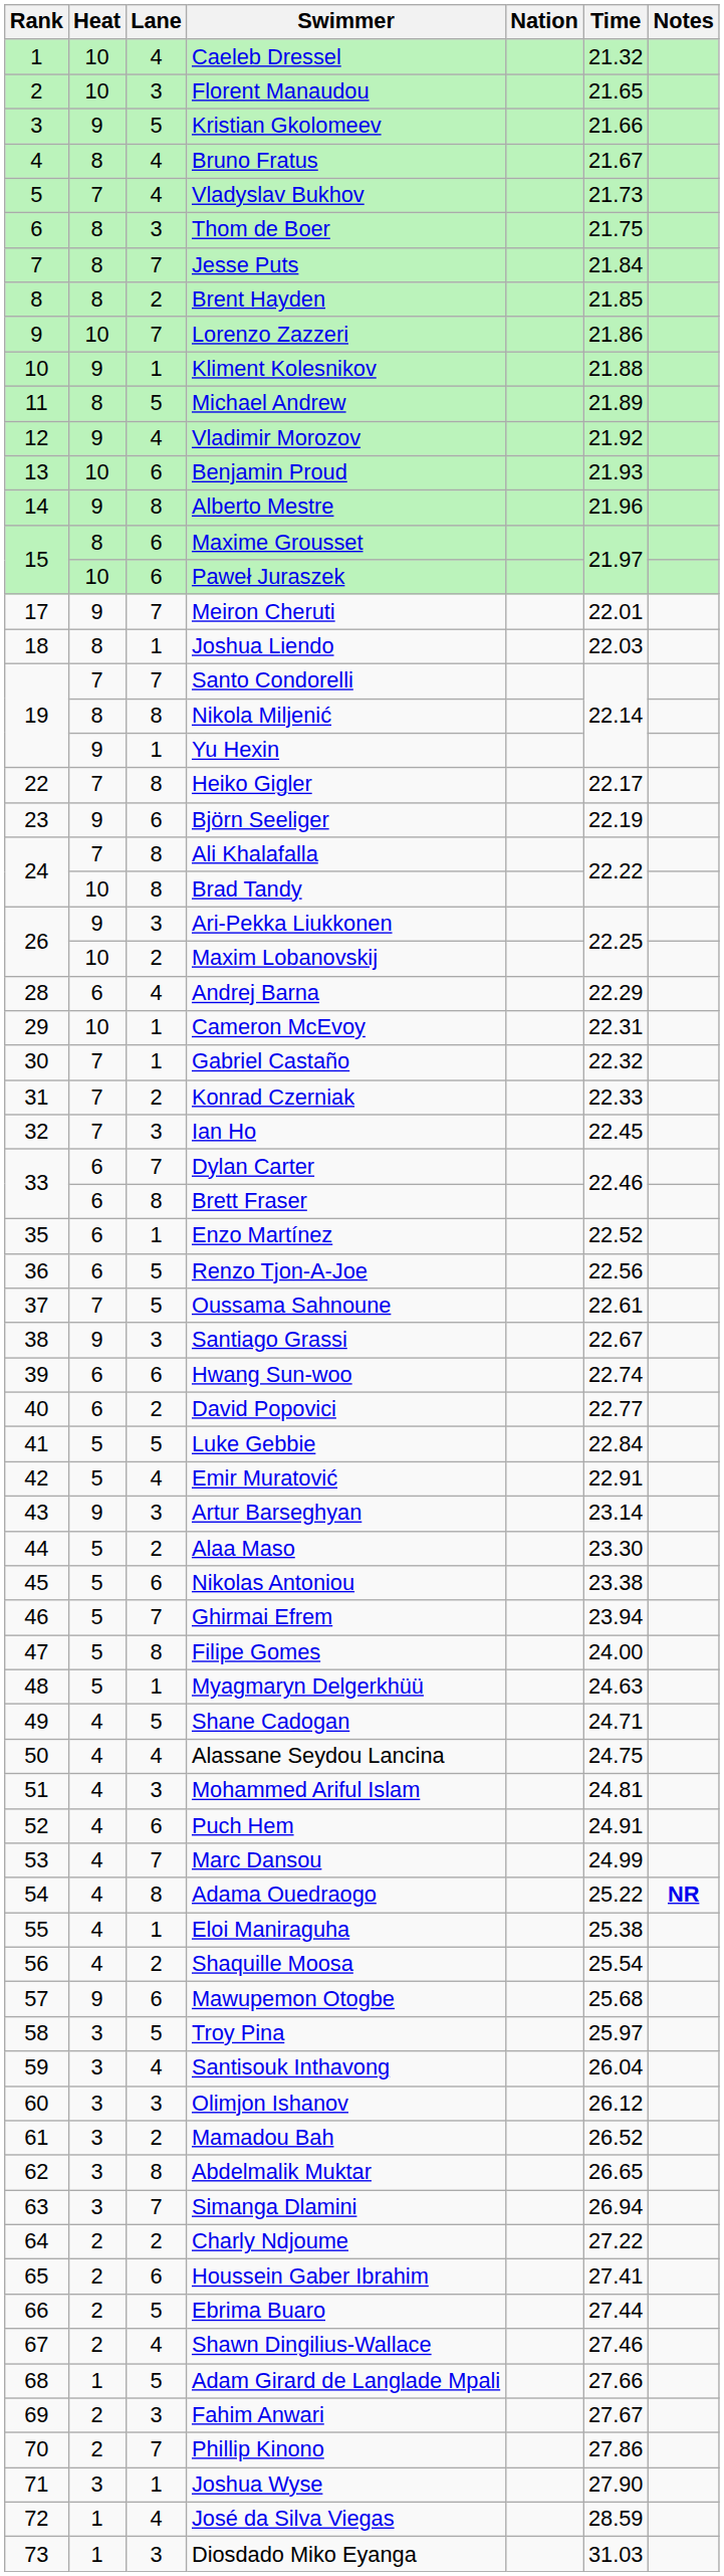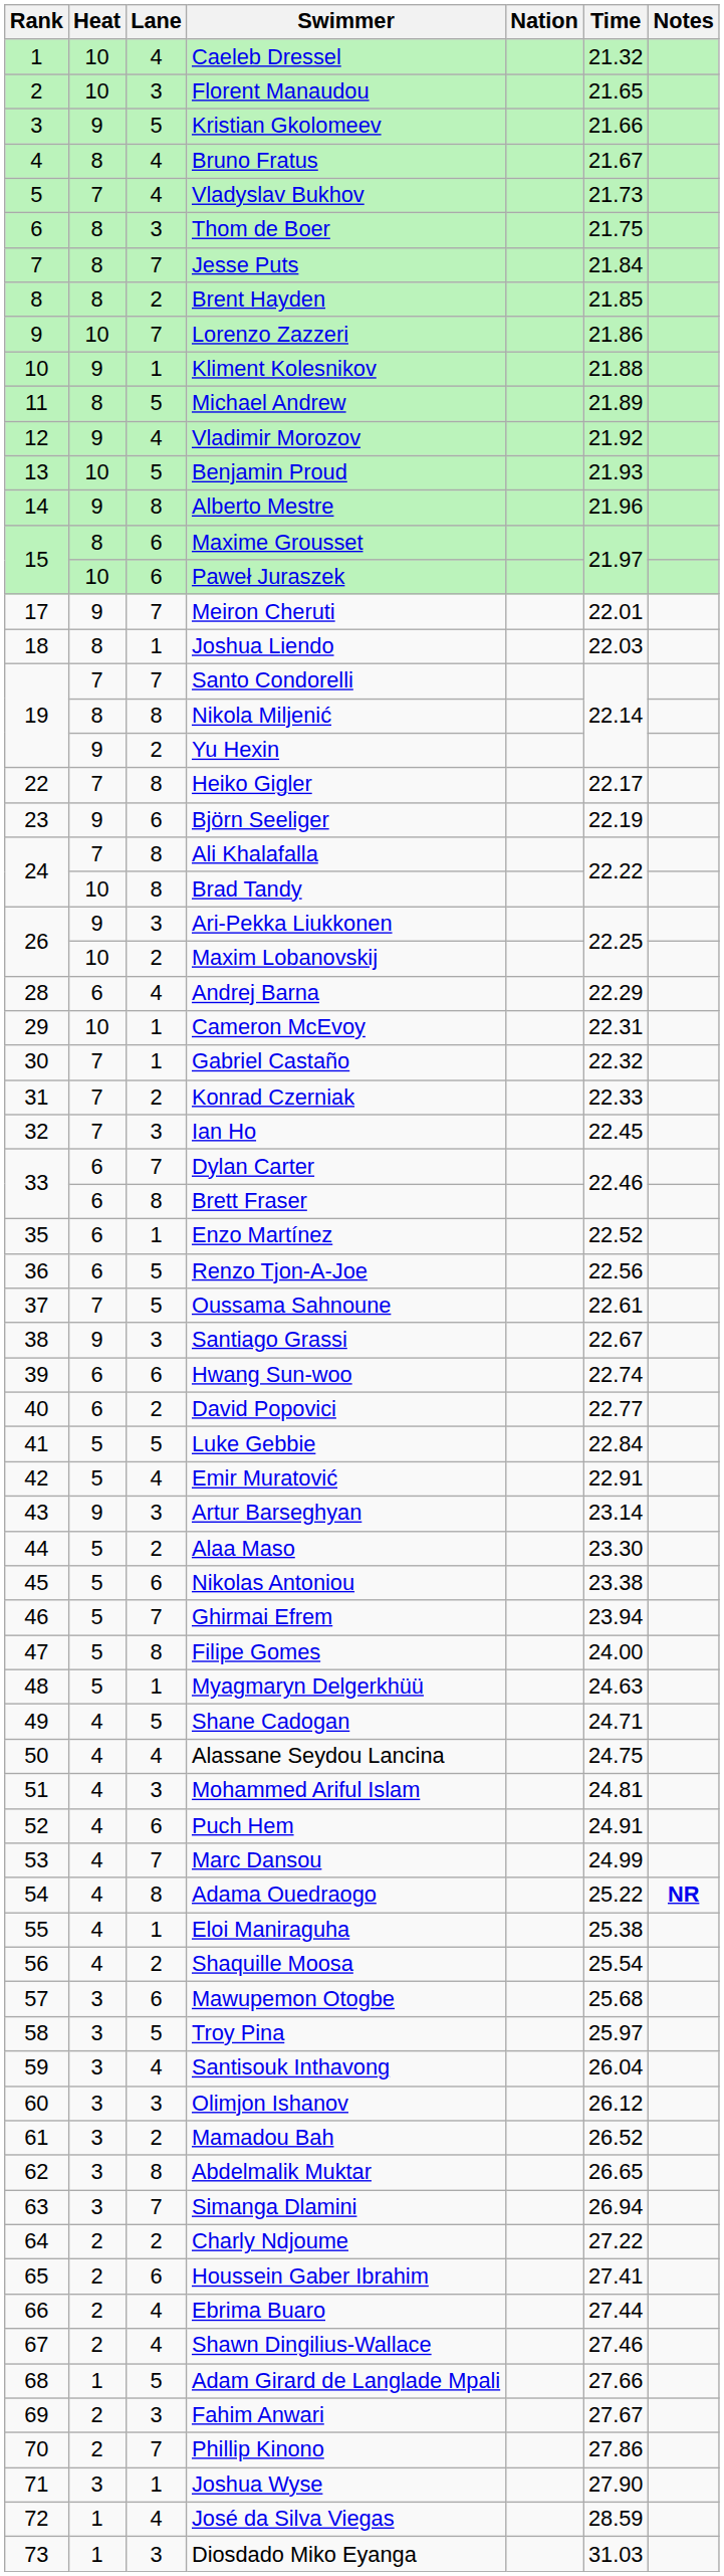Benjamin Proud | Lane: 6 -> 5
Yu Hexin | Lane: 1 -> 2
Mawupemon Otogbe | Heat: 9 -> 3
Ebrima Buaro | Lane: 5 -> 4
